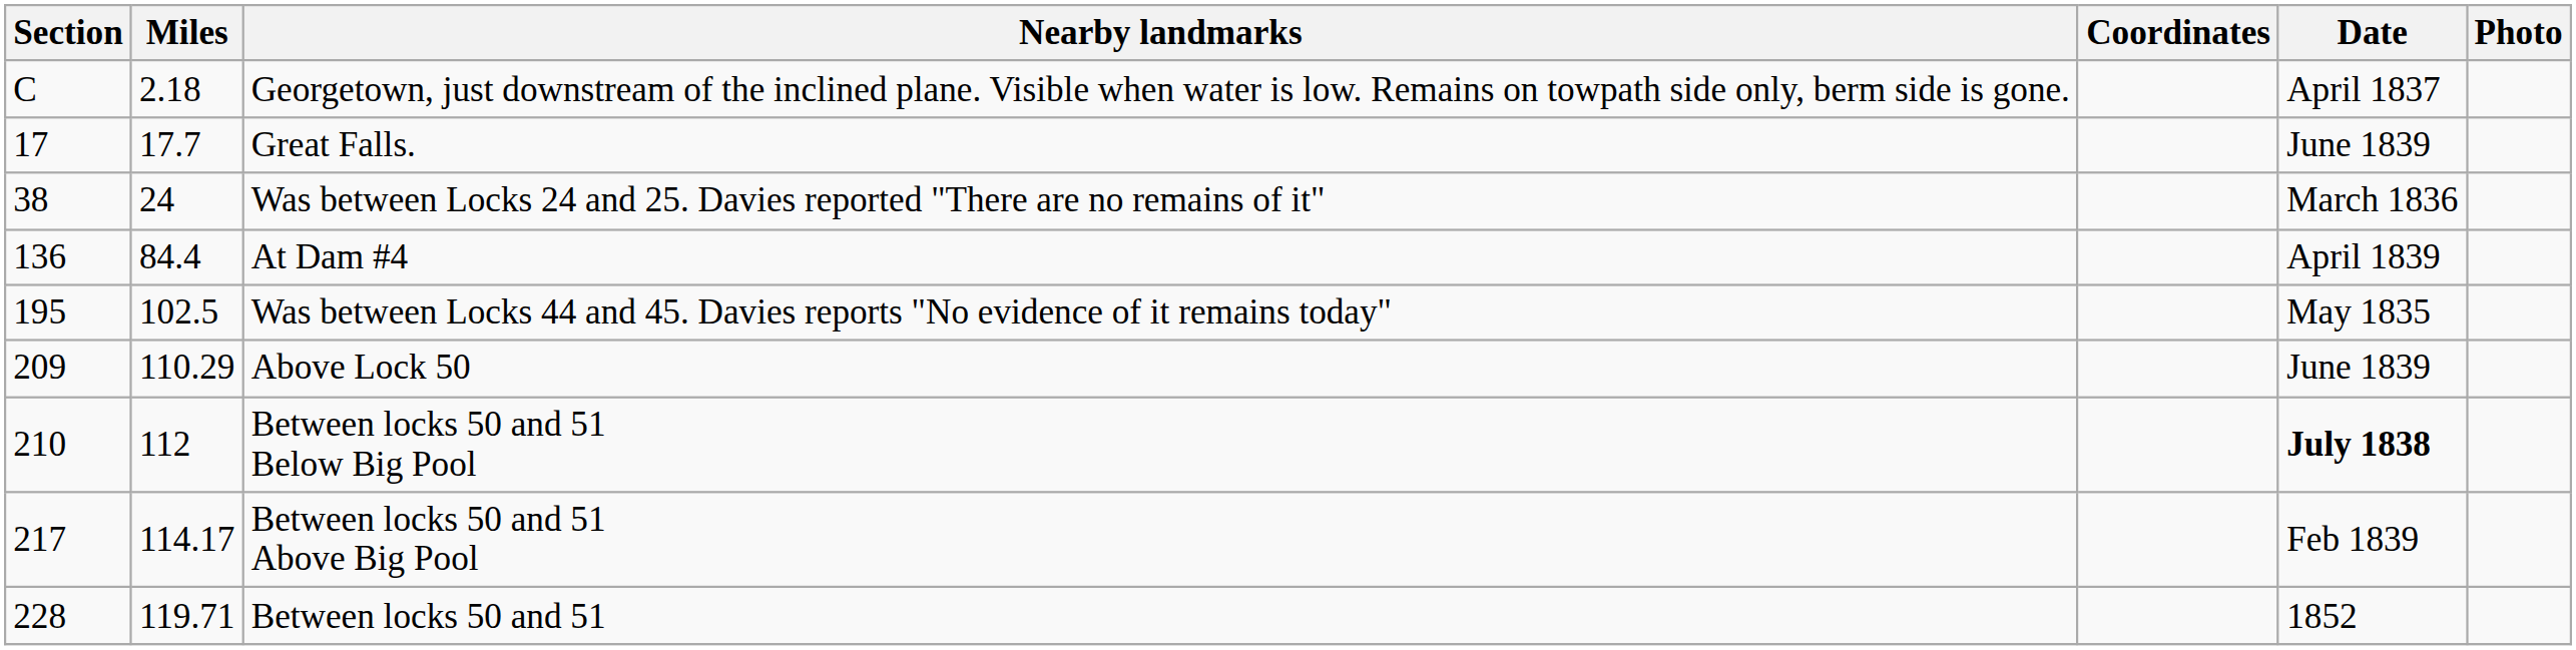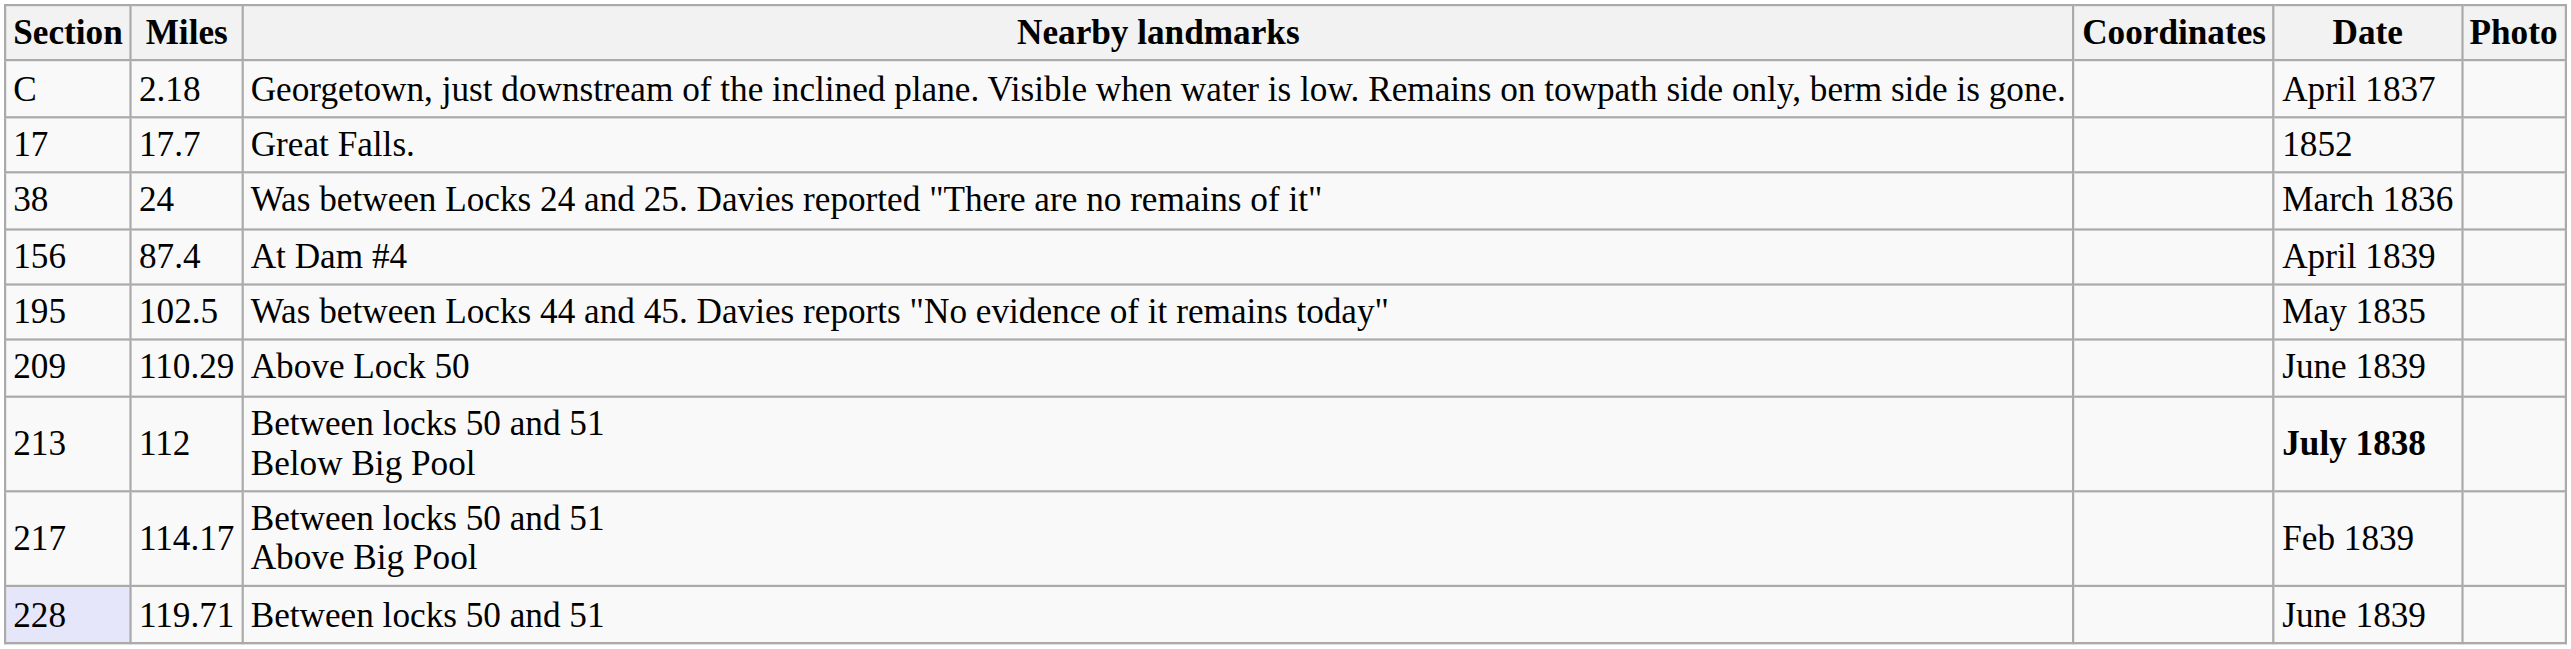Great Falls. | Date: June 1839 -> 1852
At Dam #4 | Section: 136 -> 156
At Dam #4 | Miles: 84.4 -> 87.4
Between locks 50 and 51 Below Big Pool | Section: 210 -> 213
Between locks 50 and 51 | Section: no background -> lavender background
Between locks 50 and 51 | Date: 1852 -> June 1839
